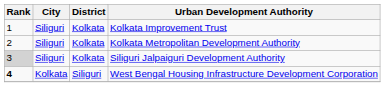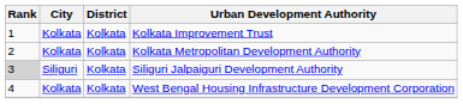Kolkata Improvement Trust | City: Siliguri -> Kolkata
Kolkata Metropolitan Development Authority | City: Siliguri -> Kolkata
West Bengal Housing Infrastructure Development Corporation | Rank: bold -> normal
West Bengal Housing Infrastructure Development Corporation | District: Siliguri -> Kolkata
